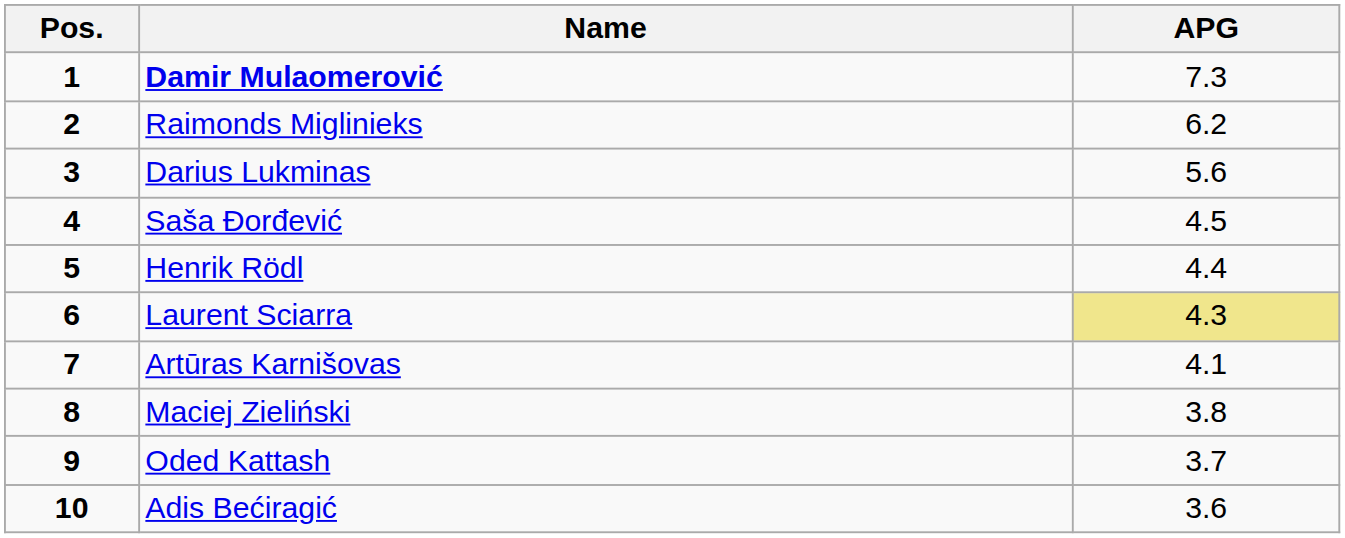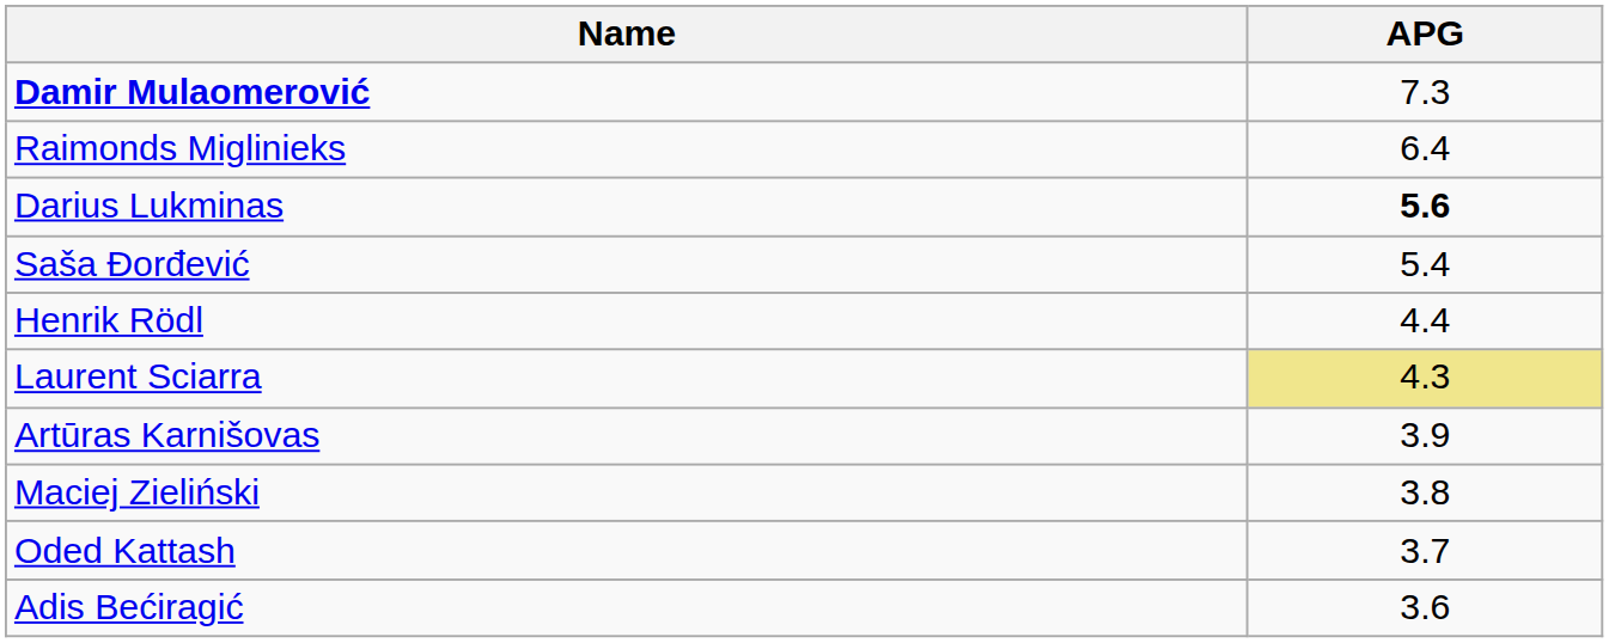- column: Pos. | 1 | 2 | 3 | 4 | 5 | 6 | 7 | 8 | 9 | 10
Raimonds Miglinieks | APG: 6.2 -> 6.4
Darius Lukminas | APG: normal -> bold
Saša Đorđević | APG: 4.5 -> 5.4
Artūras Karnišovas | APG: 4.1 -> 3.9
